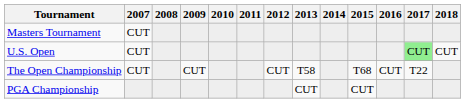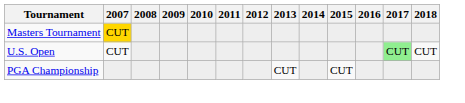Masters Tournament | 2007: no background -> gold background
- row: The Open Championship | CUT | CUT | CUT | T58 | T68 | CUT | T22
